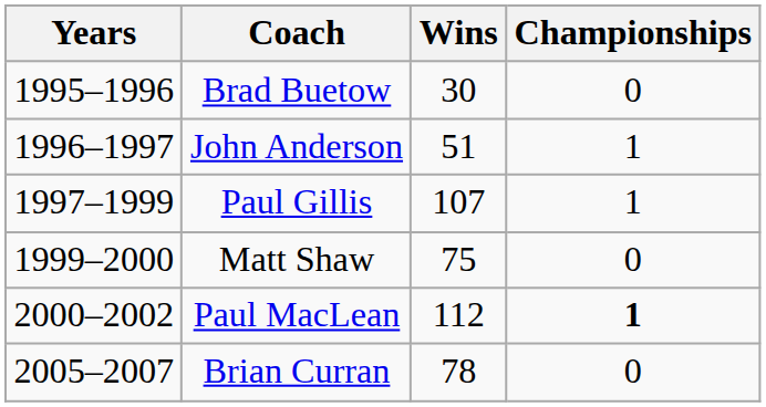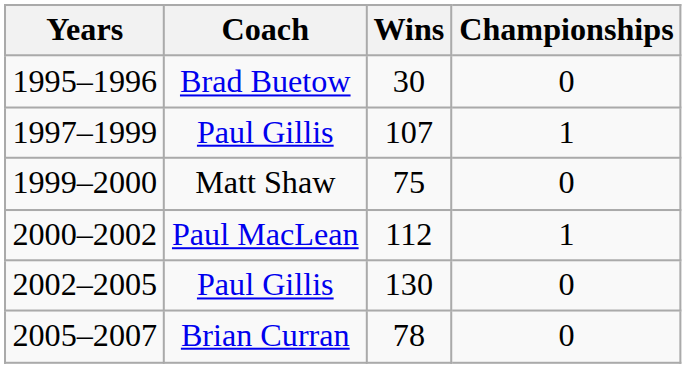- row: 1996–1997 | John Anderson | 51 | 1
2000–2002 | Championships: bold -> normal
+ row: 2002–2005 | Paul Gillis | 130 | 0
